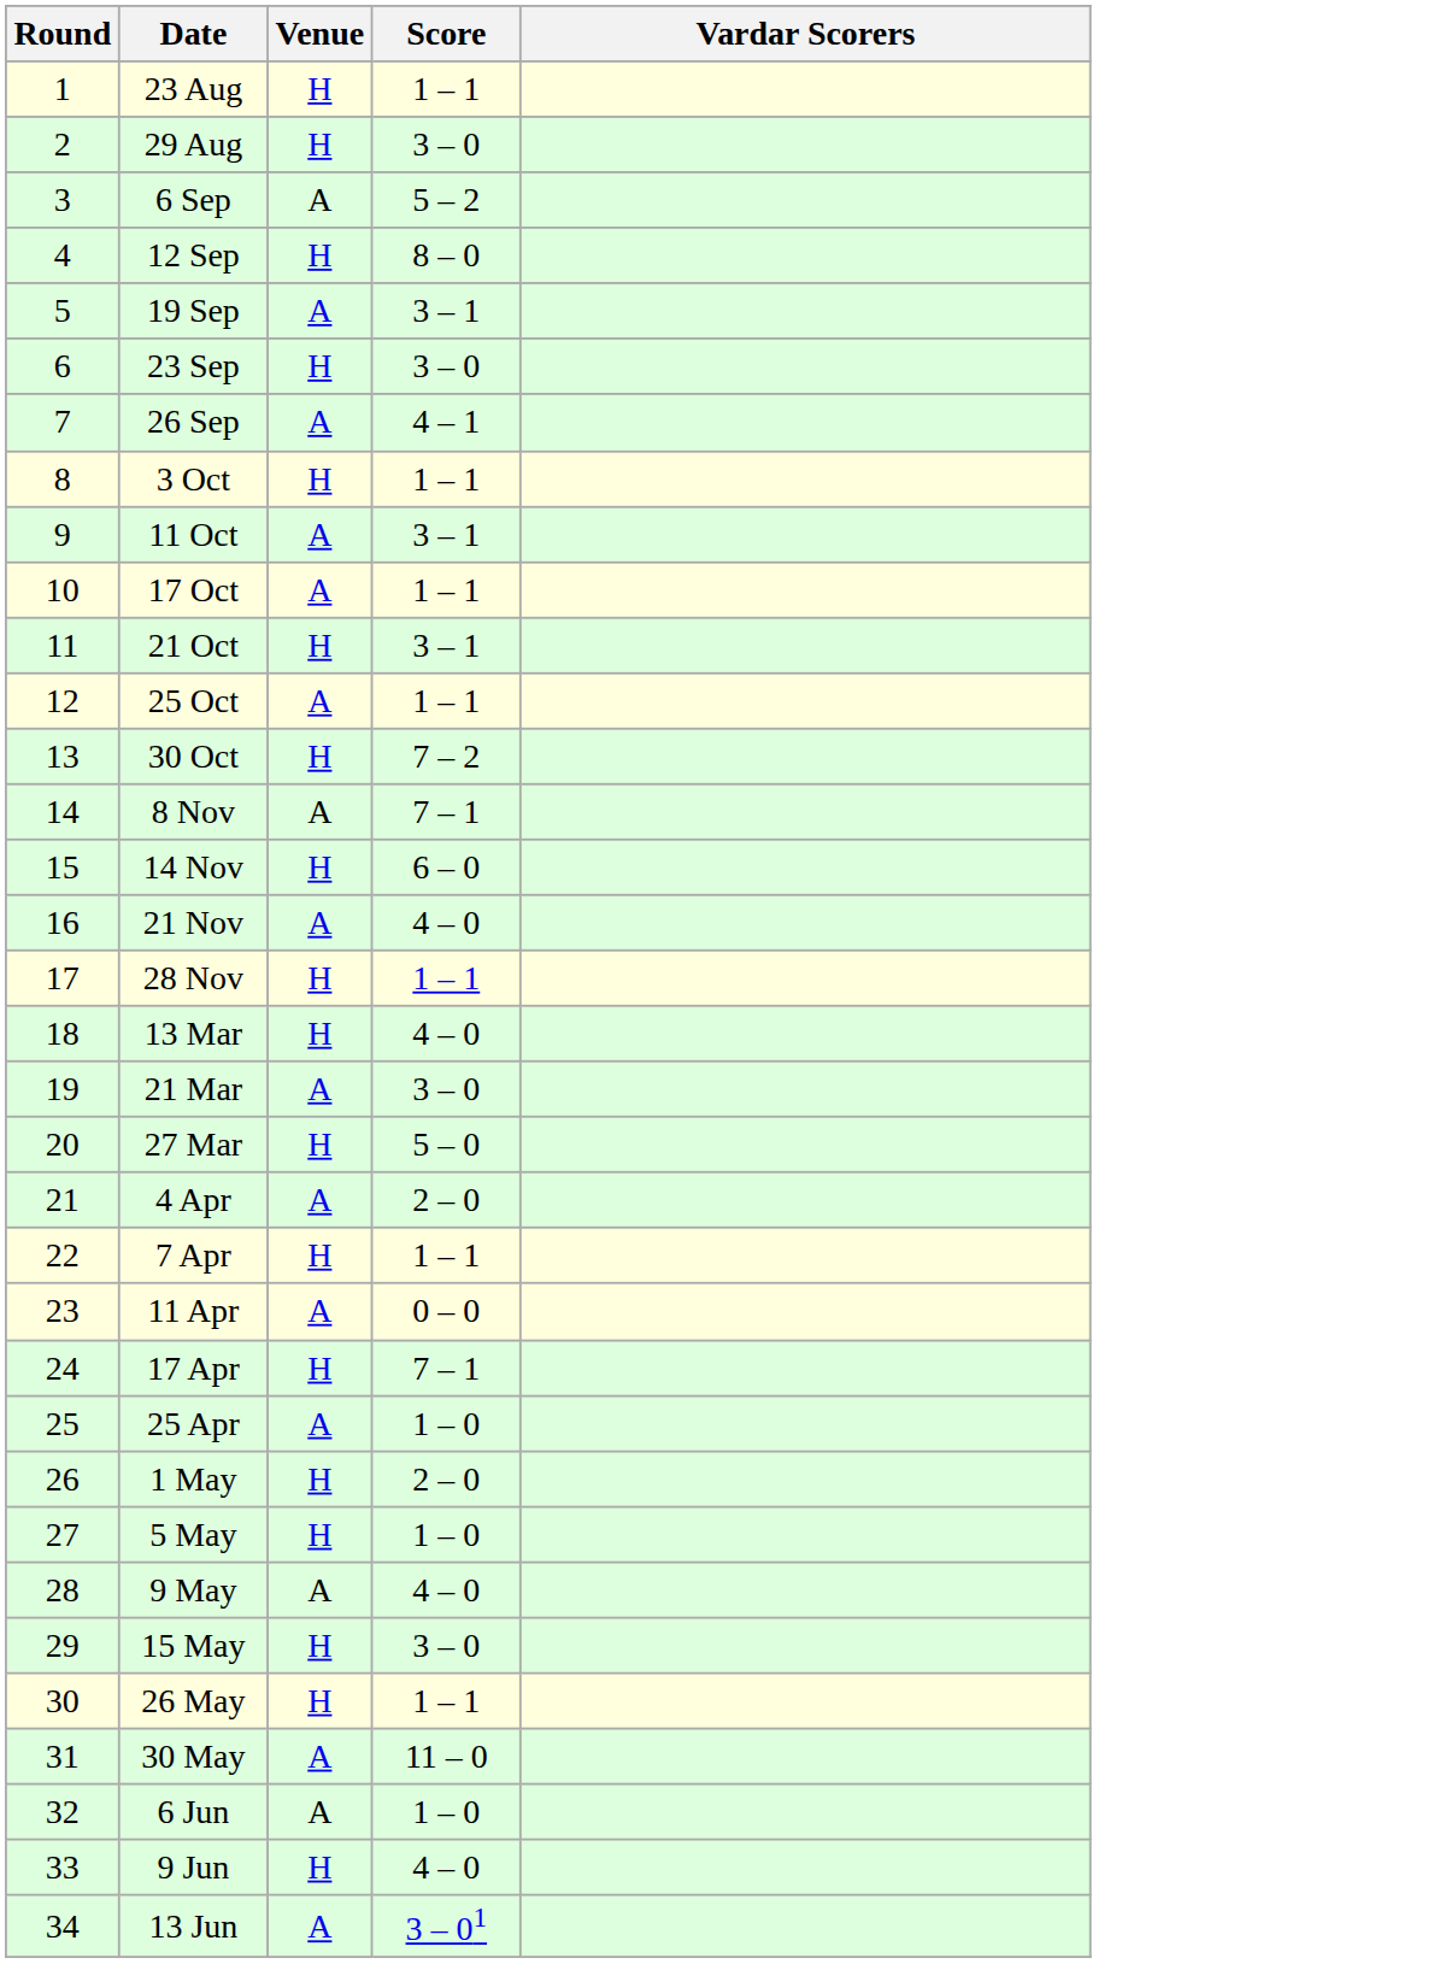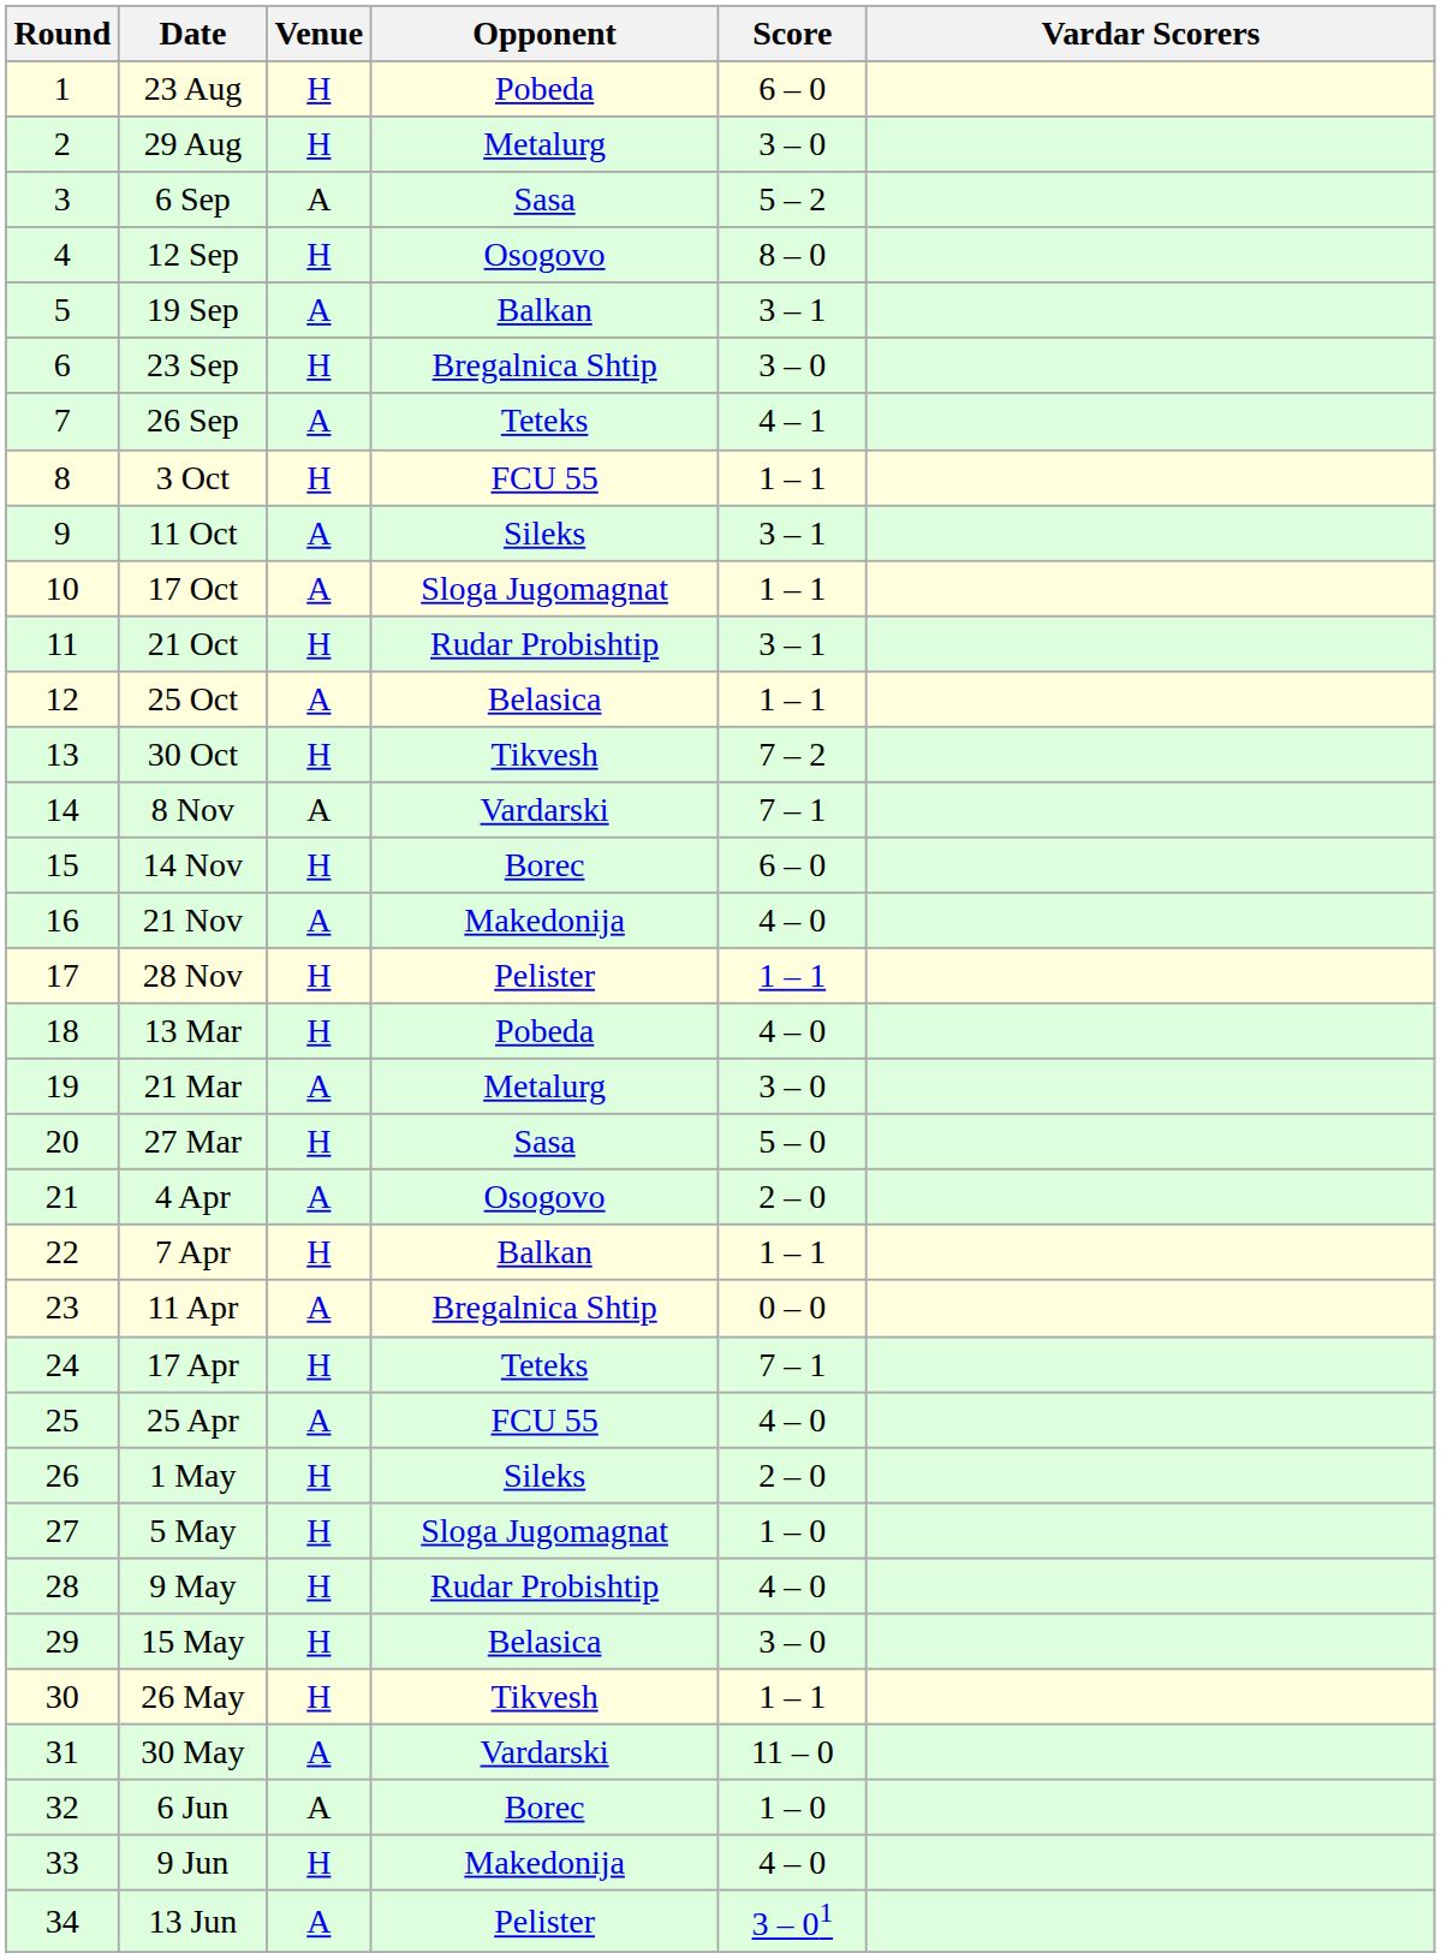+ column: Opponent | Pobeda | Metalurg | Sasa | Osogovo | Balkan | Bregalnica Shtip | Teteks | FCU 55 | Sileks | Sloga Jugomagnat | Rudar Probishtip | Belasica | Tikvesh | Vardarski | Borec | Makedonija | Pelister | Pobeda | Metalurg | Sasa | Osogovo | Balkan | Bregalnica Shtip | Teteks | FCU 55 | Sileks | Sloga Jugomagnat | Rudar Probishtip | Belasica | Tikvesh | Vardarski | Borec | Makedonija | Pelister
23 Aug | Score: 1 – 1 -> 6 – 0
25 Apr | Score: 1 – 0 -> 4 – 0
9 May | Venue: A -> H
